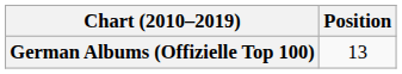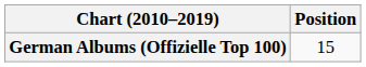German Albums (Offizielle Top 100) | Position: 13 -> 15
